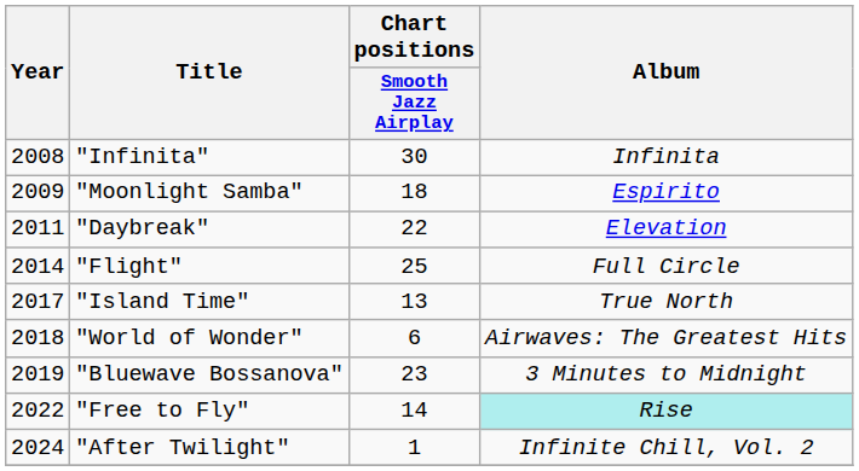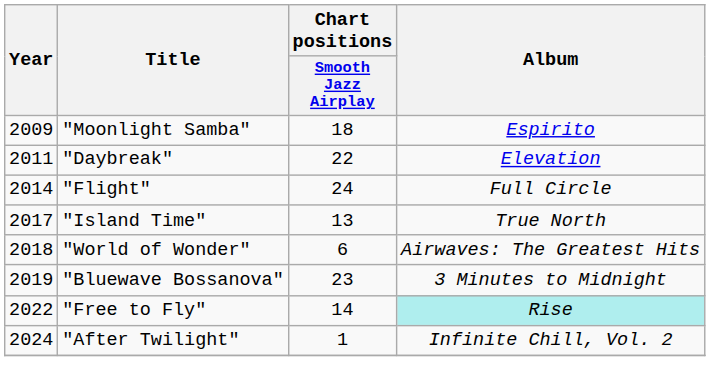- row: 2008 | "Infinita" | 30 | Infinita
"Flight" | Chart positions / Smooth Jazz Airplay: 25 -> 24
